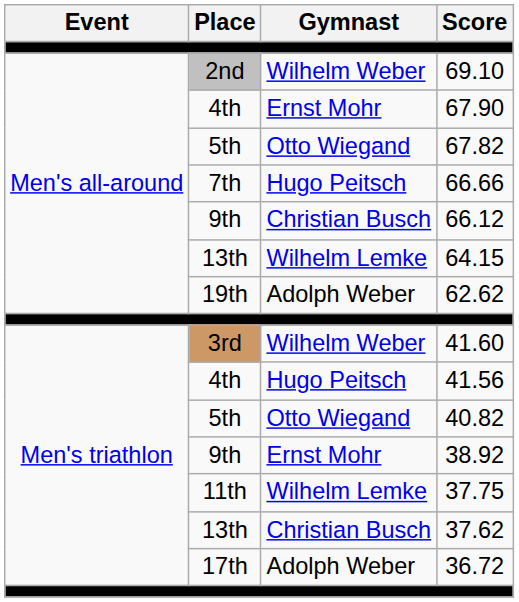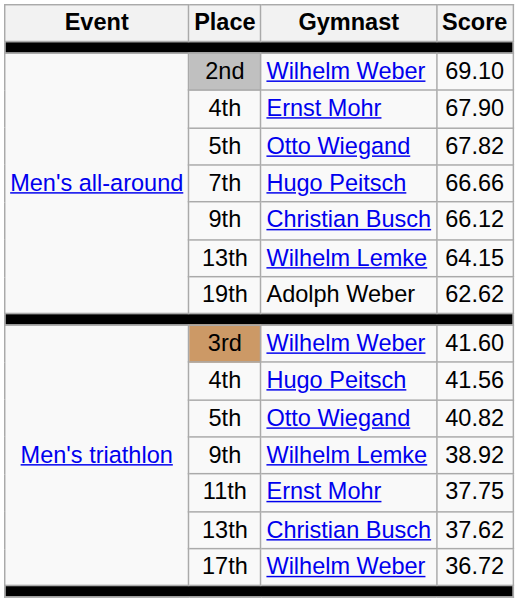38.92 | Gymnast: Ernst Mohr -> Wilhelm Lemke
37.75 | Gymnast: Wilhelm Lemke -> Ernst Mohr
36.72 | Gymnast: Adolph Weber -> Wilhelm Weber
